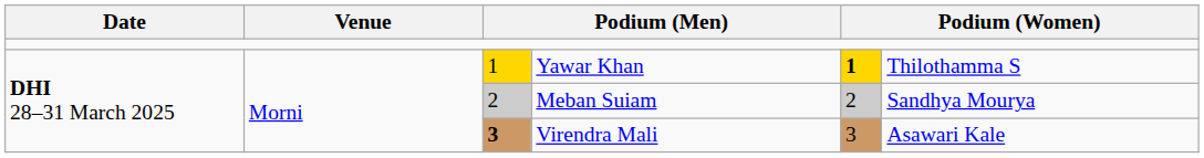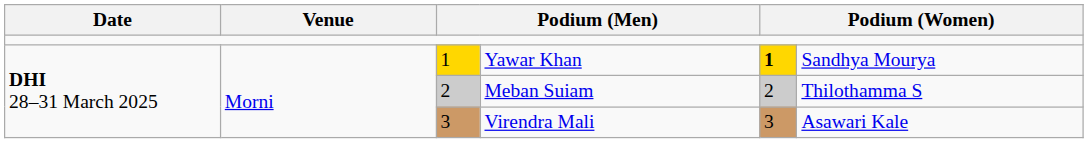Yawar Khan | column 6: Thilothamma S -> Sandhya Mourya
Meban Suiam | column 6: Sandhya Mourya -> Thilothamma S
Virendra Mali | column 3: bold -> normal
